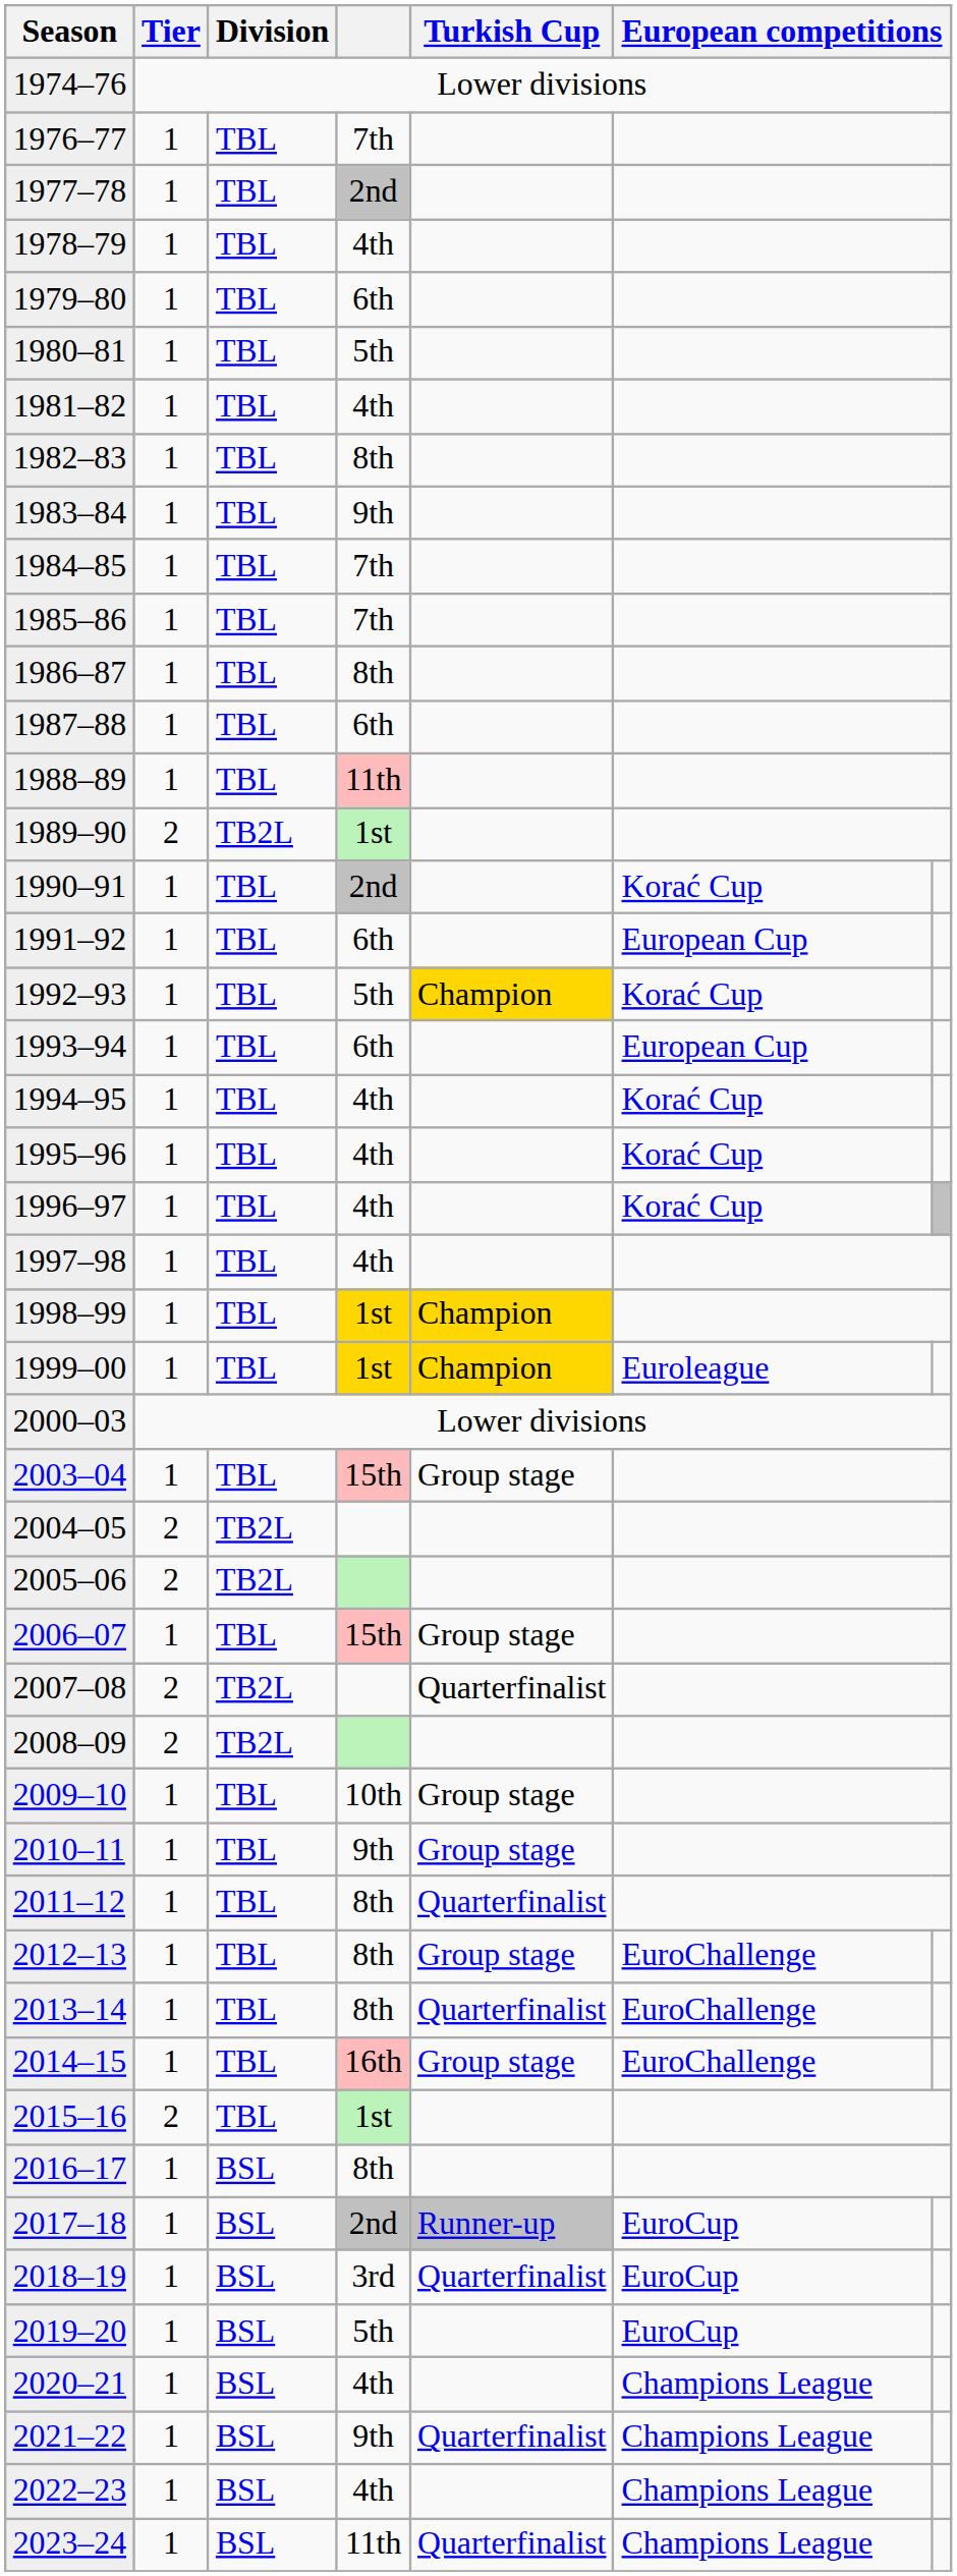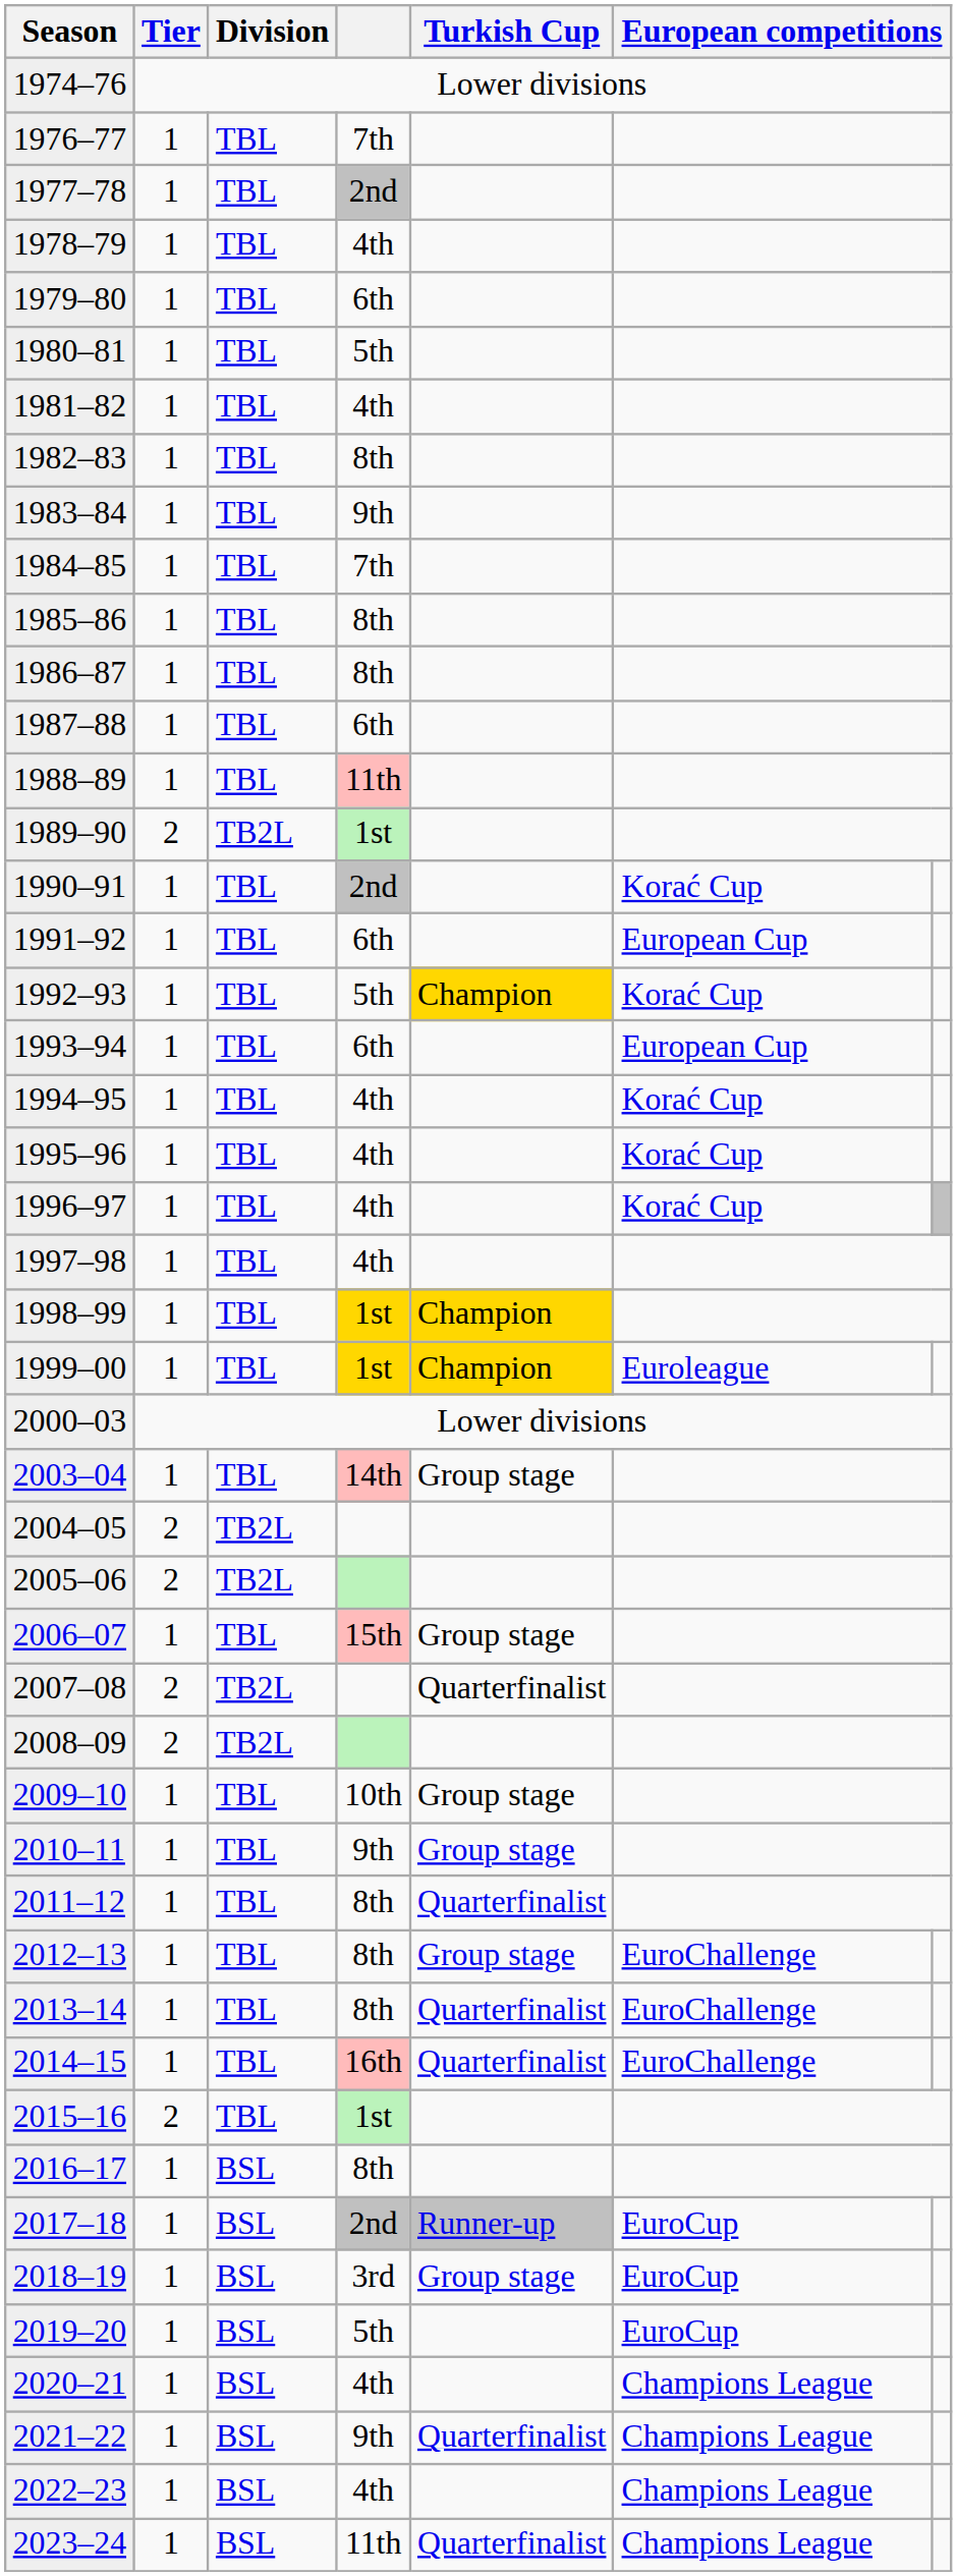1985–86 | column 4: 7th -> 8th
2003–04 | column 4: 15th -> 14th
2014–15 | Turkish Cup: Group stage -> Quarterfinalist
2018–19 | Turkish Cup: Quarterfinalist -> Group stage
